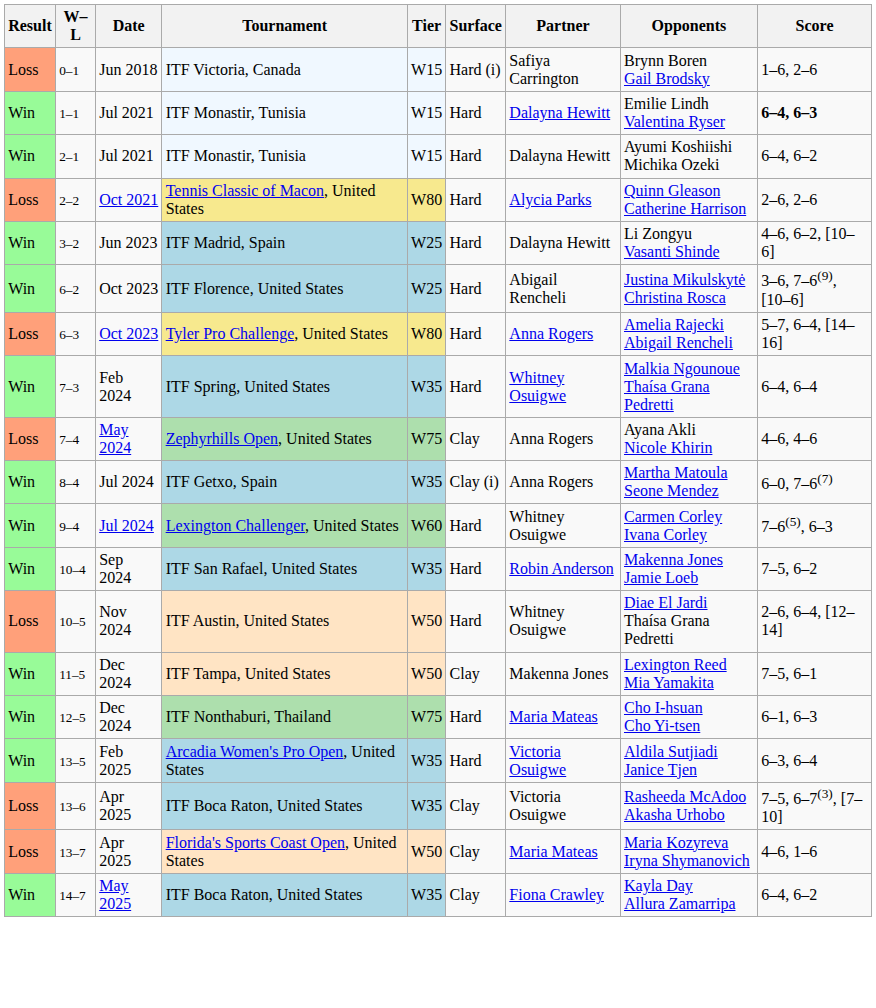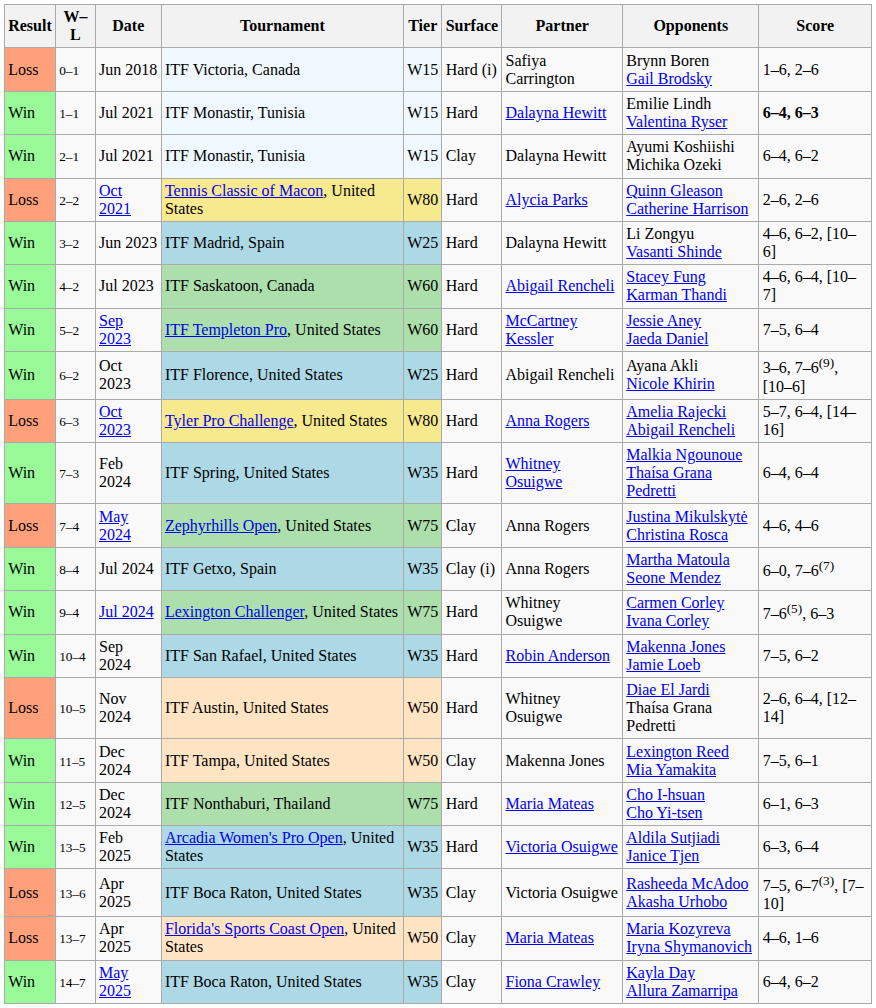2–1 / ITF Monastir, Tunisia | Surface: Hard -> Clay
+ row: Win | 4–2 | Jul 2023 | ITF Saskatoon, Canada | W60 | Hard | Abigail Rencheli | Stacey Fung Karman Thandi | 4–6, 6–4, [10–7]
+ row: Win | 5–2 | Sep 2023 | ITF Templeton Pro, United States | W60 | Hard | McCartney Kessler | Jessie Aney Jaeda Daniel | 7–5, 6–4
ITF Florence, United States | Opponents: Justina Mikulskytė Christina Rosca -> Ayana Akli Nicole Khirin
Zephyrhills Open, United States | Opponents: Ayana Akli Nicole Khirin -> Justina Mikulskytė Christina Rosca
Lexington Challenger, United States | Tier: W60 -> W75
